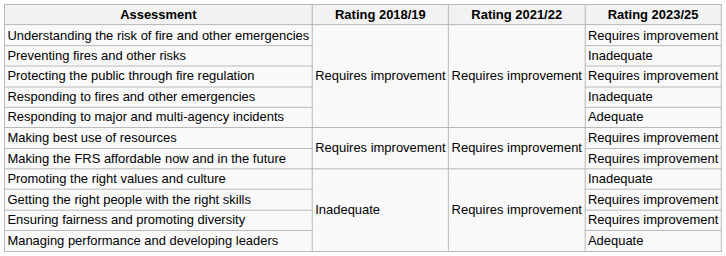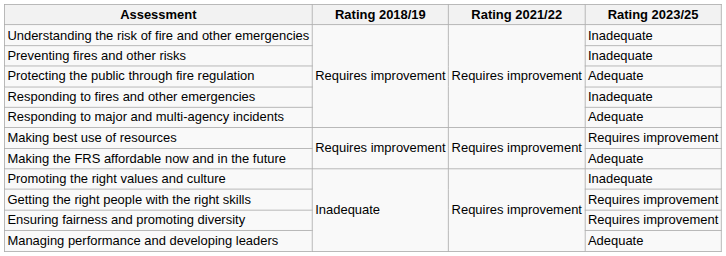Understanding the risk of fire and other emergencies | Rating 2023/25: Requires improvement -> Inadequate
Protecting the public through fire regulation | Rating 2023/25: Requires improvement -> Adequate
Making the FRS affordable now and in the future | Rating 2023/25: Requires improvement -> Adequate
